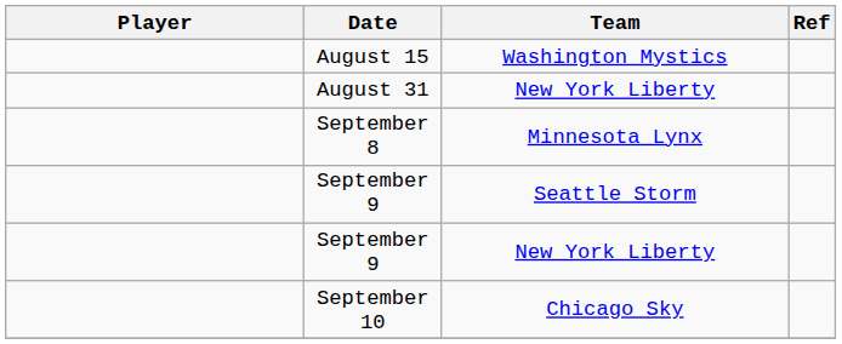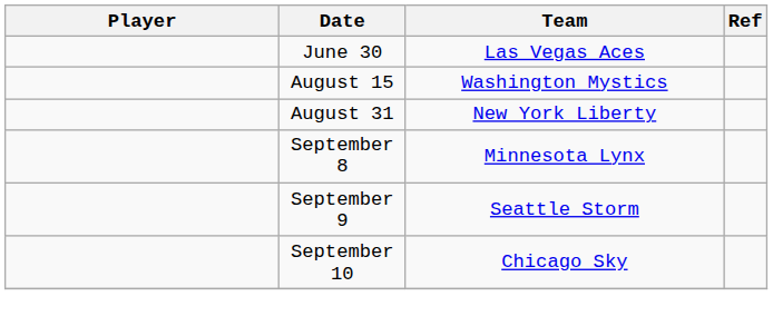+ row: June 30 | Las Vegas Aces
- row: September 9 | New York Liberty
